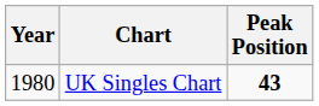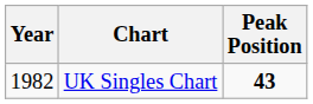UK Singles Chart | Year: 1980 -> 1982
